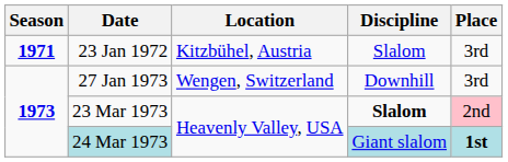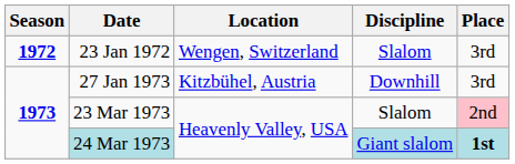23 Jan 1972 | Season: 1971 -> 1972
23 Jan 1972 | Location: Kitzbühel, Austria -> Wengen, Switzerland
27 Jan 1973 | Location: Wengen, Switzerland -> Kitzbühel, Austria
23 Mar 1973 | Discipline: bold -> normal
